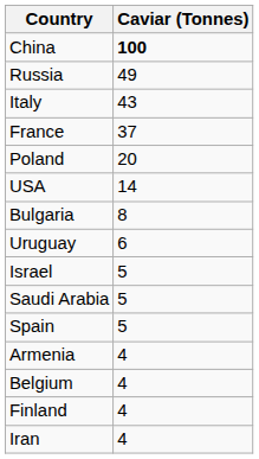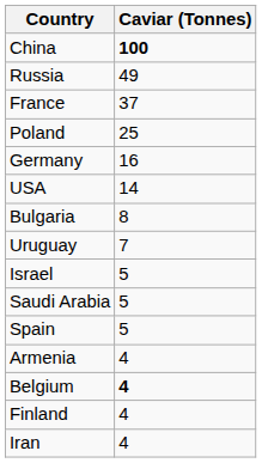- row: Italy | 43
Poland | Caviar (Tonnes): 20 -> 25
+ row: Germany | 16
Uruguay | Caviar (Tonnes): 6 -> 7
Belgium | Caviar (Tonnes): normal -> bold
